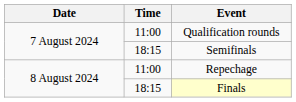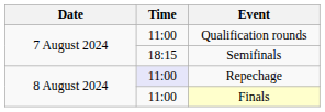Repechage | Time: no background -> lavender background
Finals | Time: 18:15 -> 11:00
